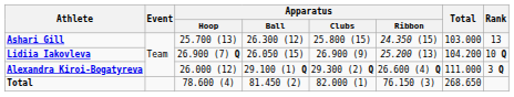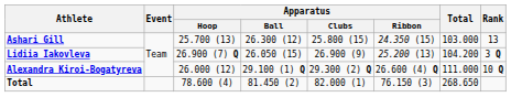Lidiia Iakovleva | Rank: 10 Q -> 3 Q
Alexandra Kiroi-Bogatyreva | Rank: 3 Q -> 10 Q
